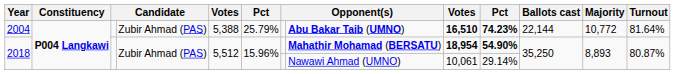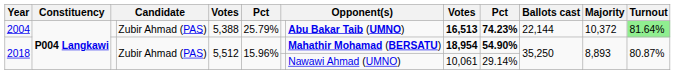2004 | column 9: 16,510 -> 16,513
2004 | Majority: 10,772 -> 10,372
2004 | Turnout: no background -> lightgreen background
